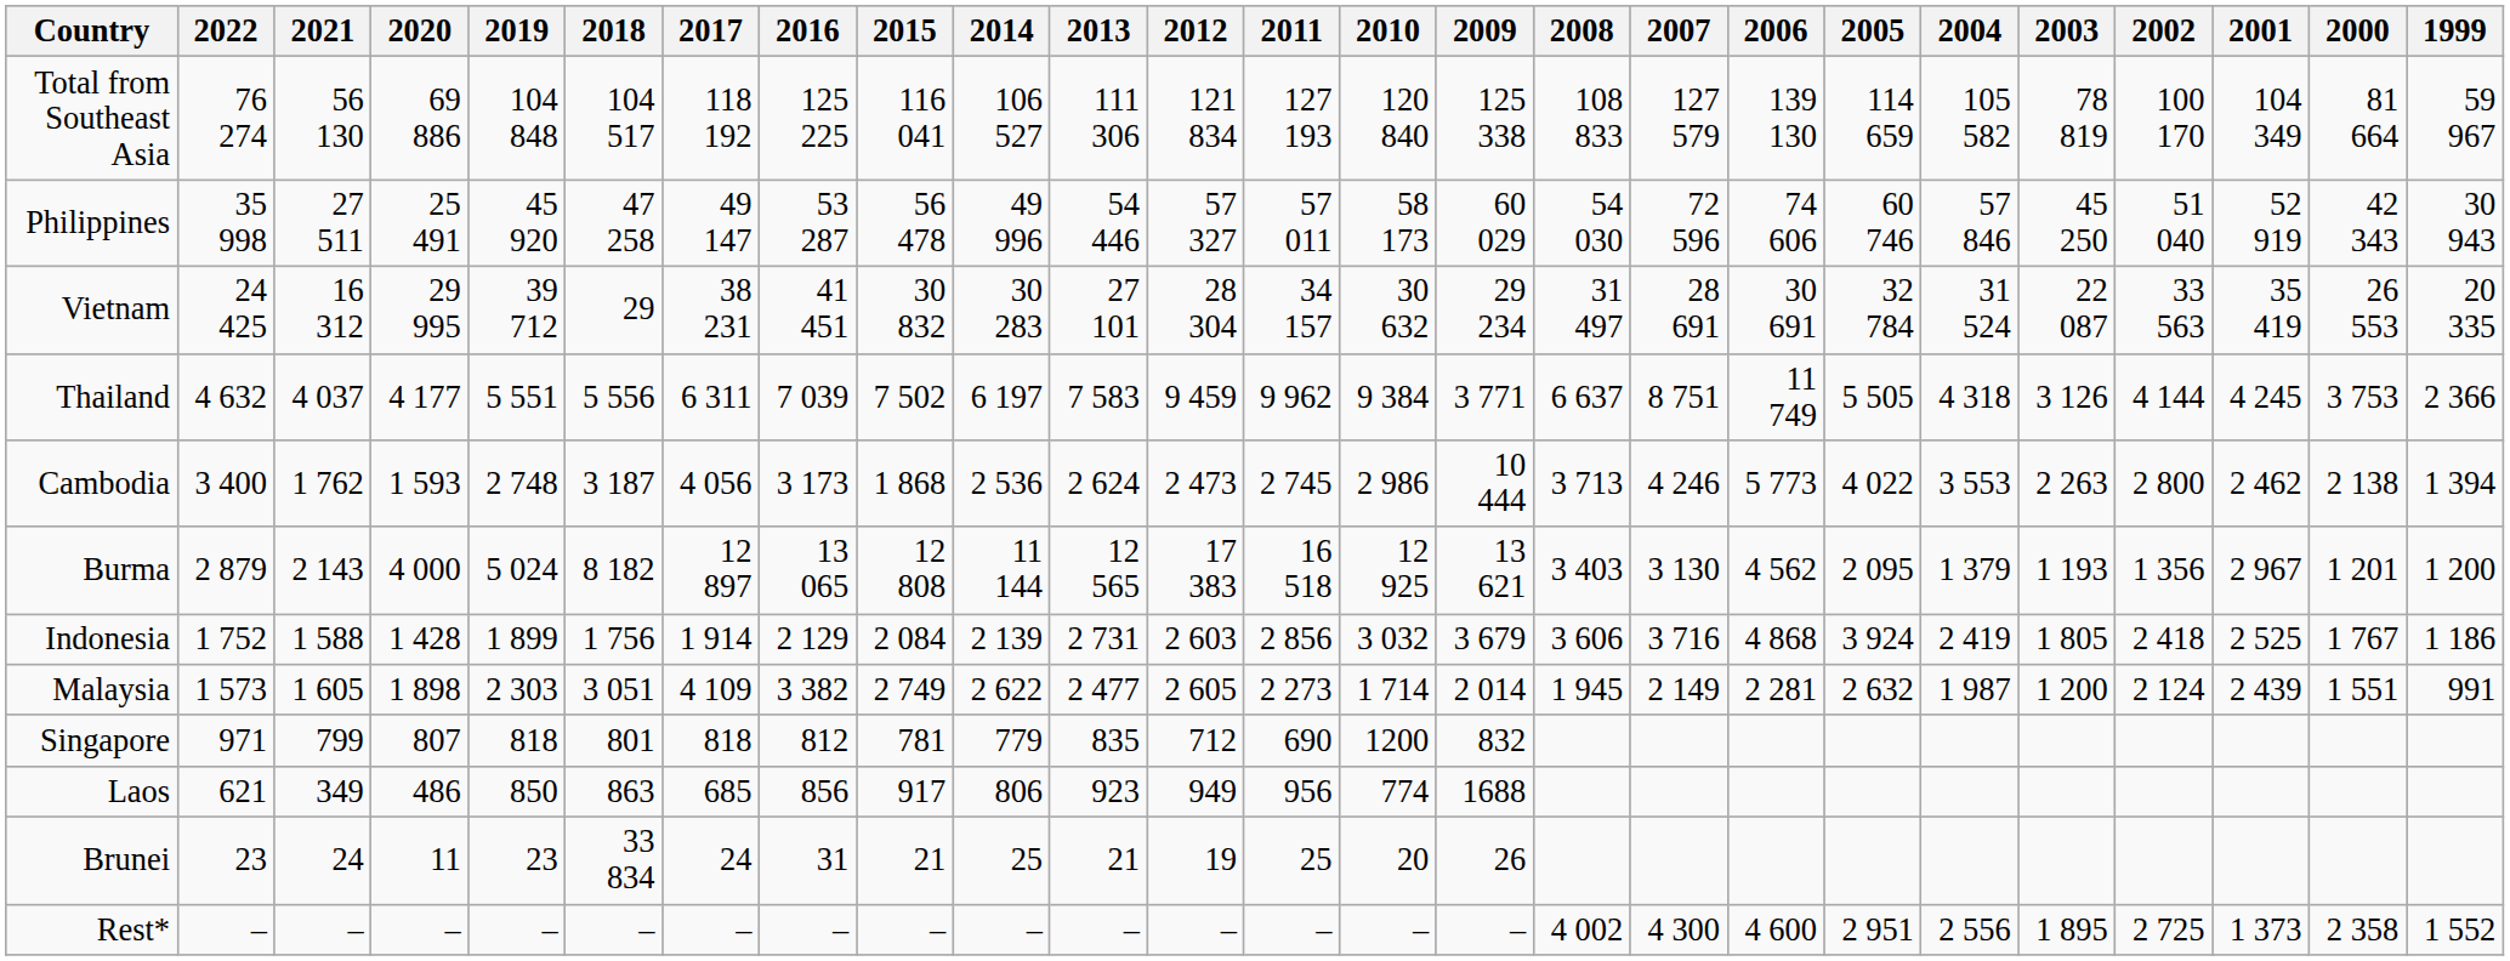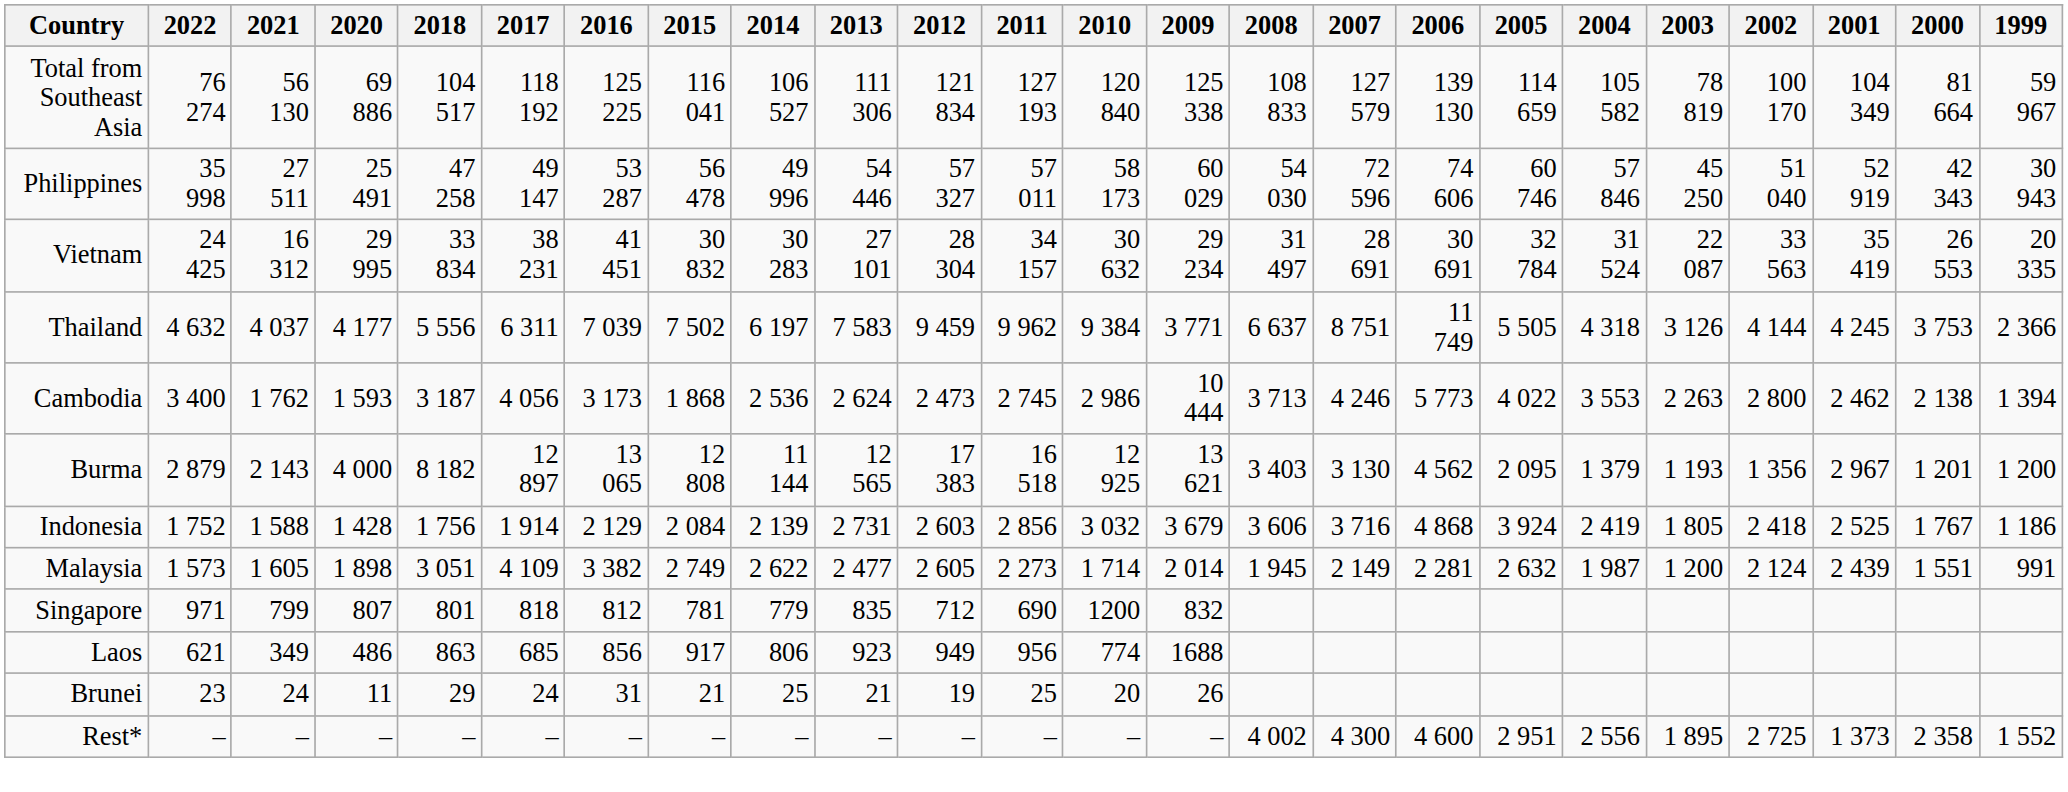- column: 2019 | 104 848 | 45 920 | 39 712 | 5 551 | 2 748 | 5 024 | 1 899 | 2 303 | 818 | 850 | 23 | –
Vietnam | 2018: 29 -> 33 834
Brunei | 2018: 33 834 -> 29
